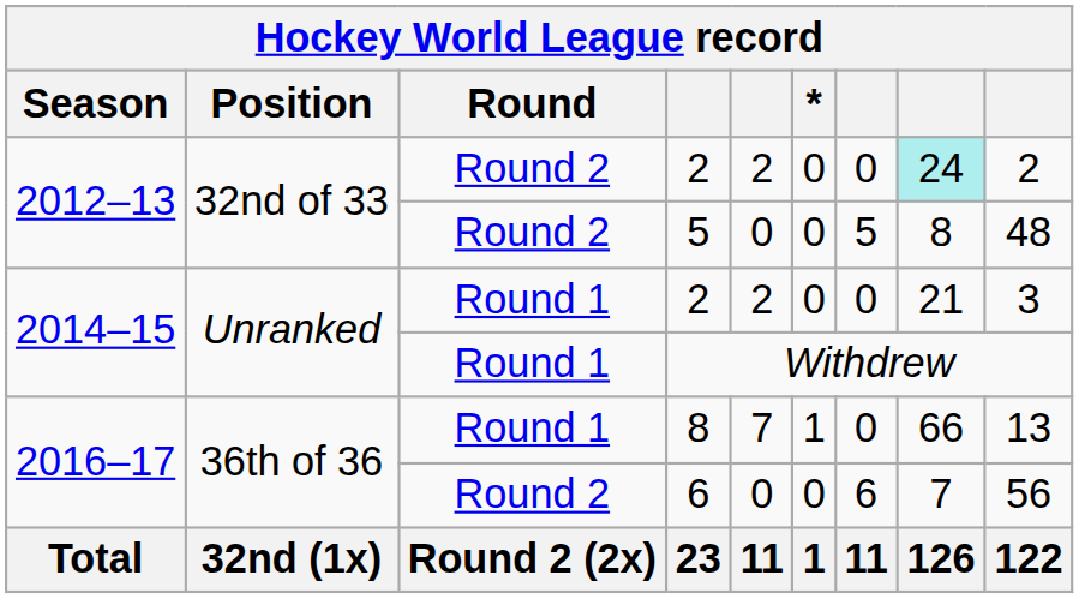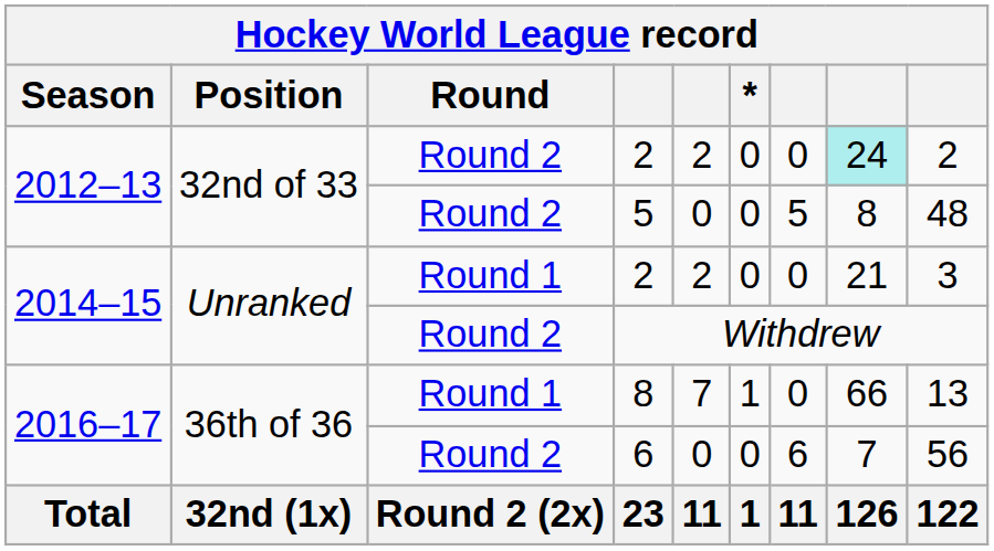Withdrew | Round: Round 1 -> Round 2
